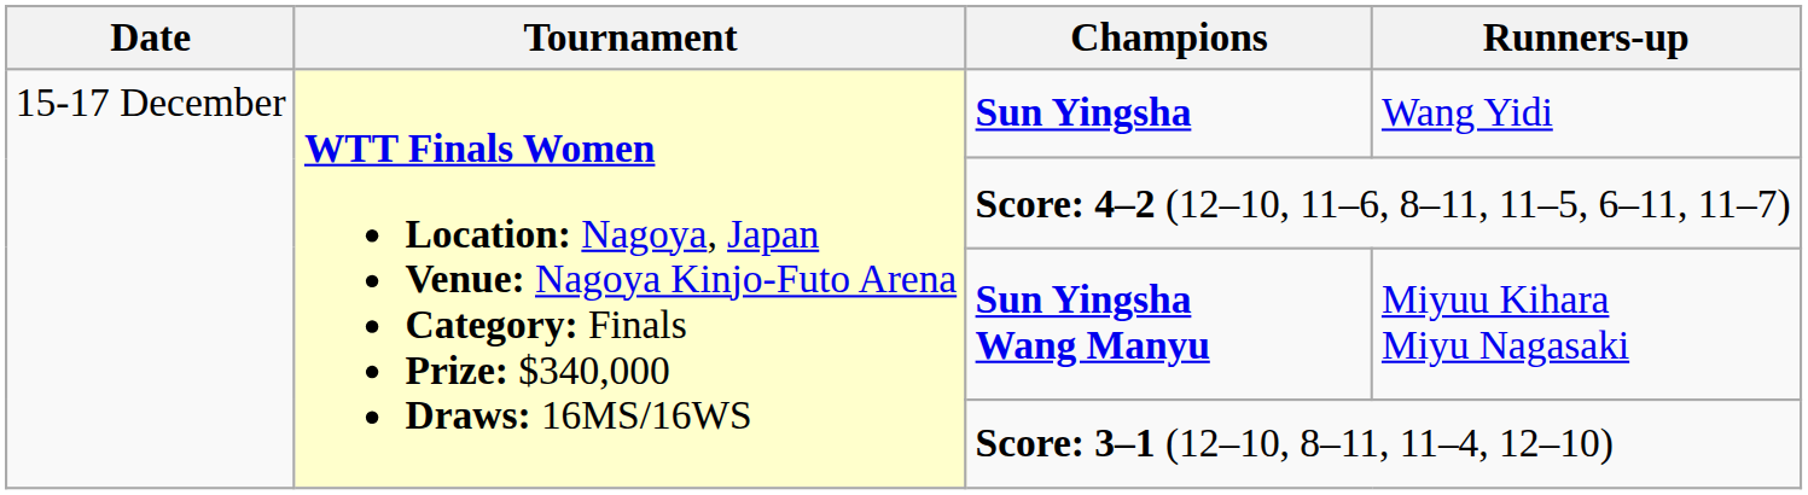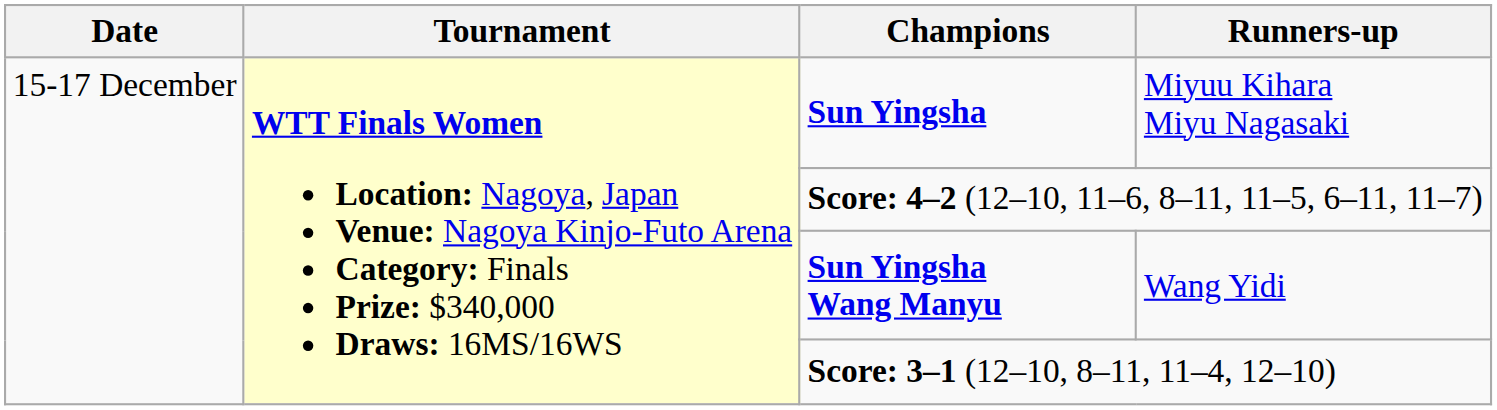Sun Yingsha | Runners-up: Wang Yidi -> Miyuu Kihara Miyu Nagasaki
Sun Yingsha Wang Manyu | Runners-up: Miyuu Kihara Miyu Nagasaki -> Wang Yidi
